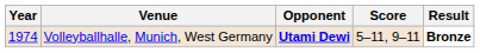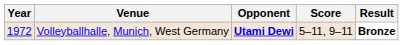Volleyballhalle, Munich, West Germany | Year: 1974 -> 1972
